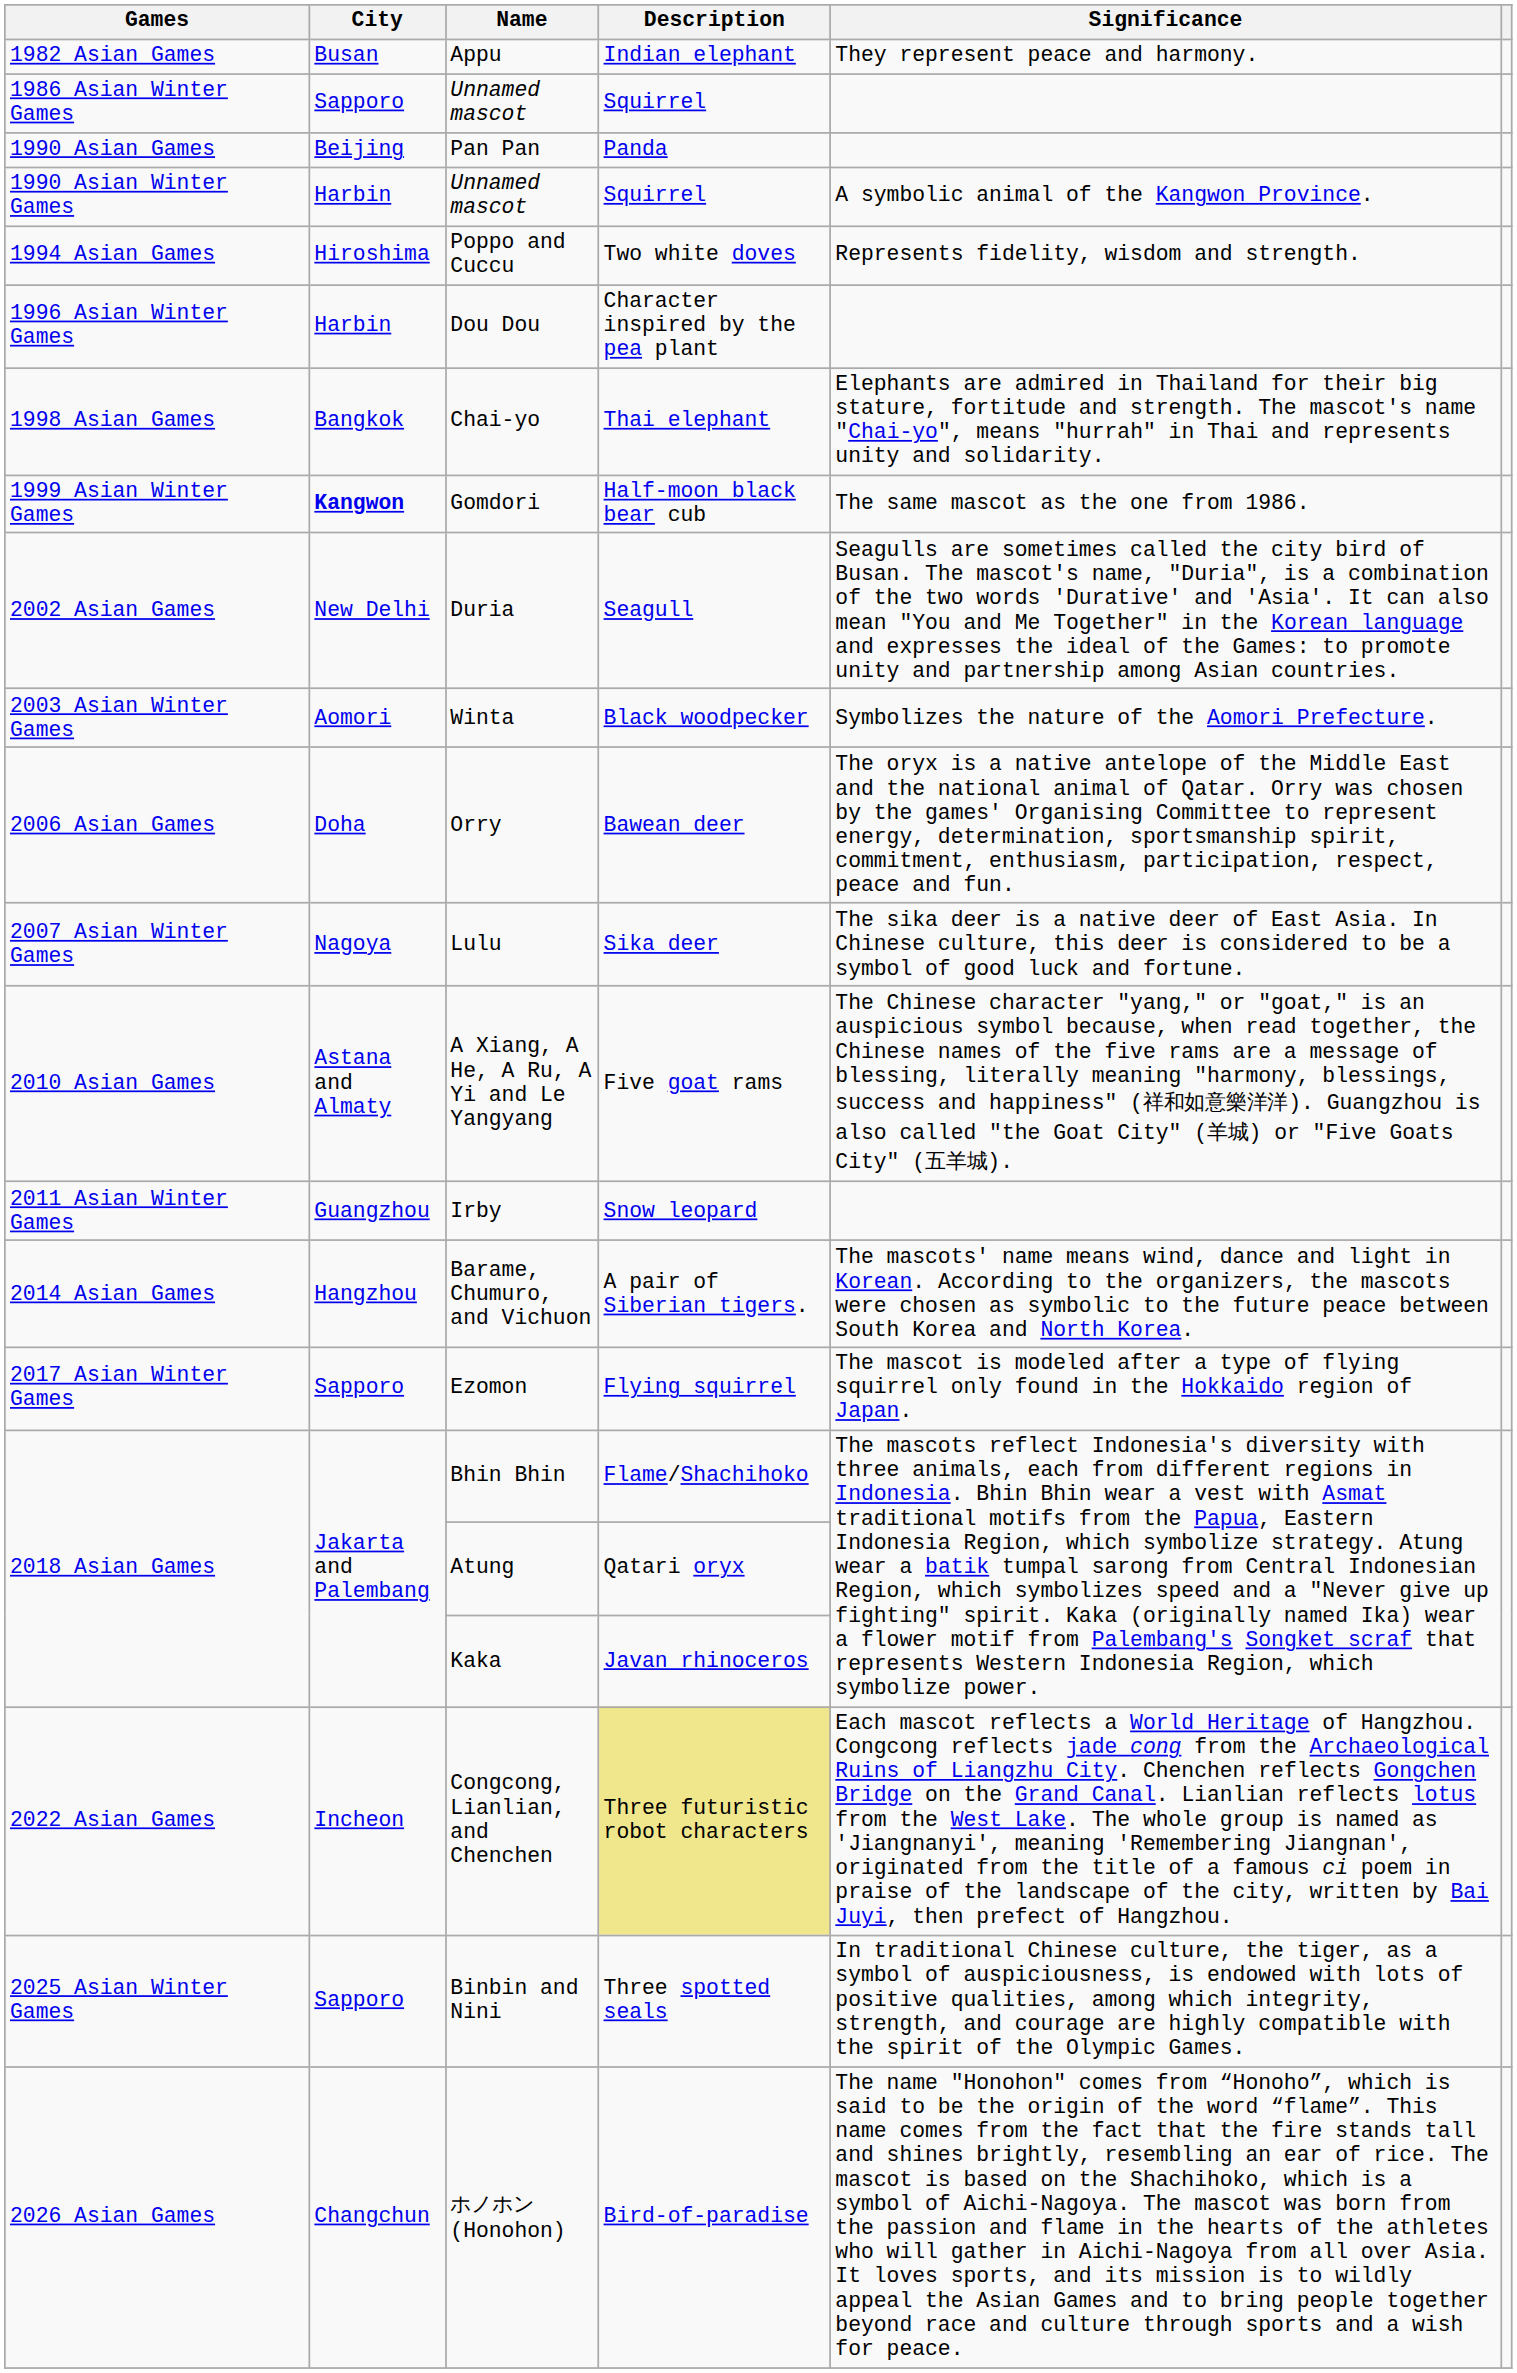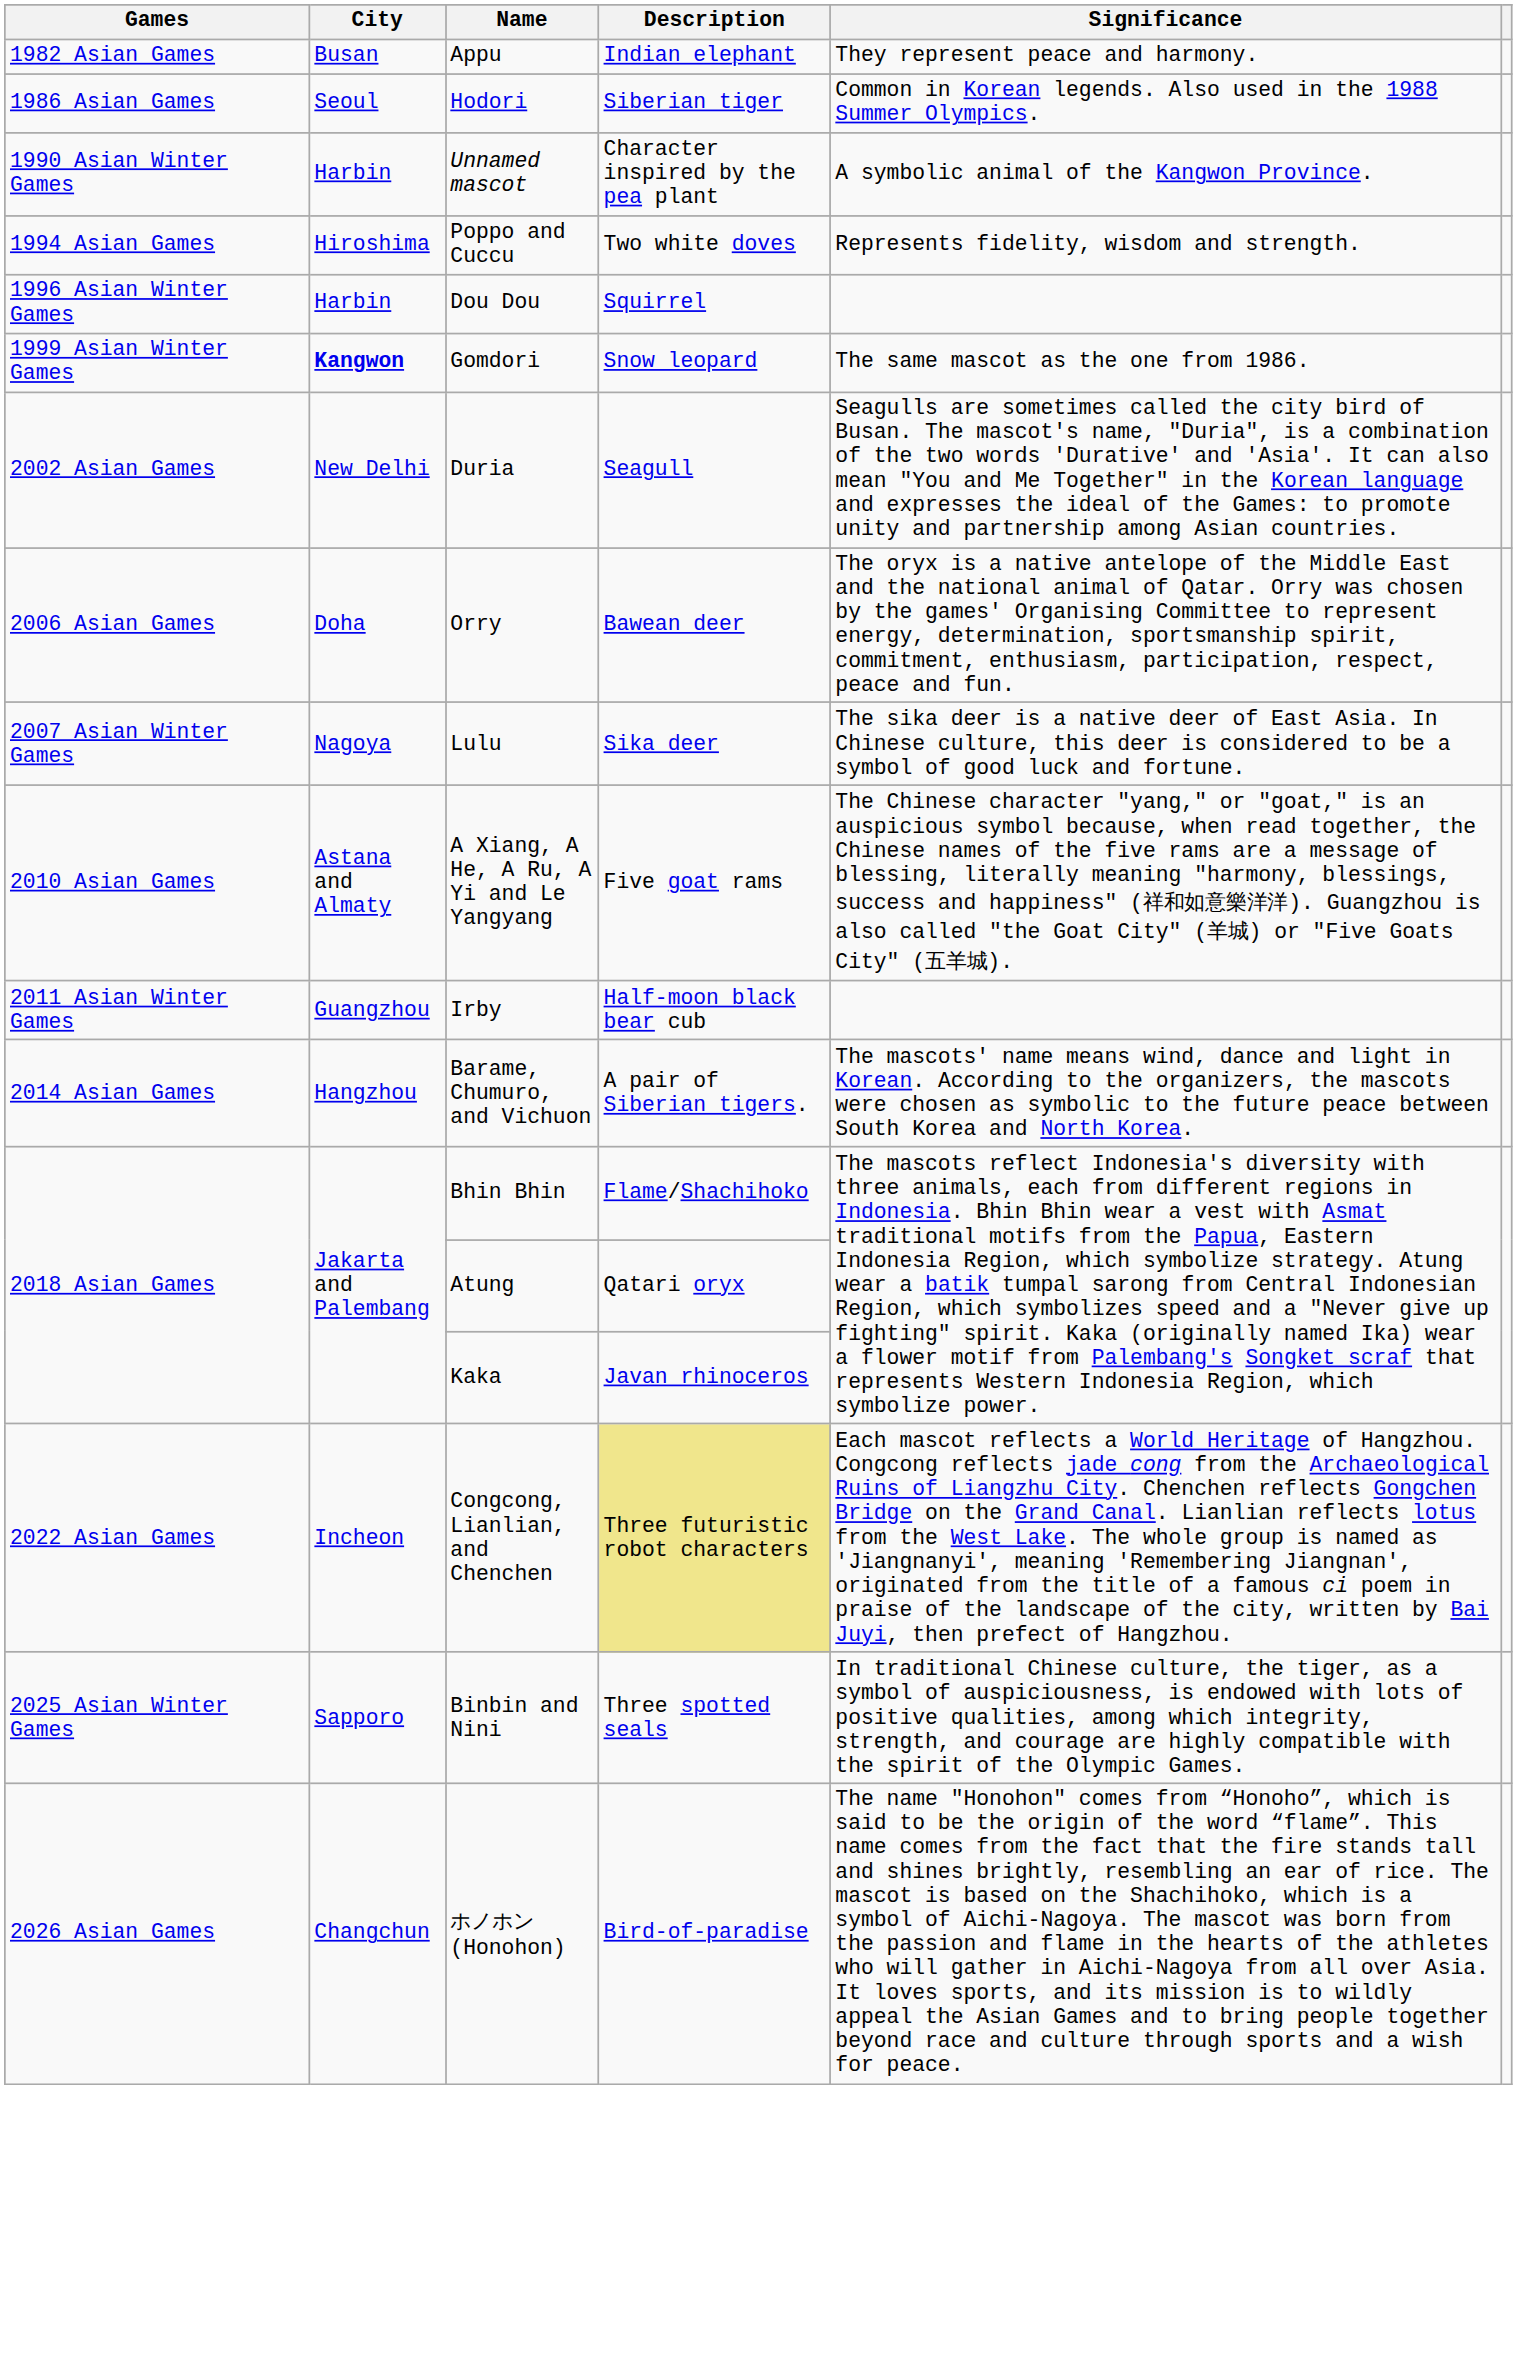+ row: 1986 Asian Games | Seoul | Hodori | Siberian tiger | Common in Korean legends. Also used in the 1988 Summer Olympics.
- row: 1986 Asian Winter Games | Sapporo | Unnamed mascot | Squirrel
- row: 1990 Asian Games | Beijing | Pan Pan | Panda
1990 Asian Winter Games / Unnamed mascot | Description: Squirrel -> Character inspired by the pea plant
Dou Dou | Description: Character inspired by the pea plant -> Squirrel
- row: 1998 Asian Games | Bangkok | Chai-yo | Thai elephant | Elephants are admired in Thailand for their big stature, fortitude and strength. The mascot's name "Chai-yo", means "hurrah" in Thai and represents unity and solidarity.
Gomdori | Description: Half-moon black bear cub -> Snow leopard
- row: 2003 Asian Winter Games | Aomori | Winta | Black woodpecker | Symbolizes the nature of the Aomori Prefecture.
Irby | Description: Snow leopard -> Half-moon black bear cub
- row: 2017 Asian Winter Games | Sapporo | Ezomon | Flying squirrel | The mascot is modeled after a type of flying squirrel only found in the Hokkaido region of Japan.
